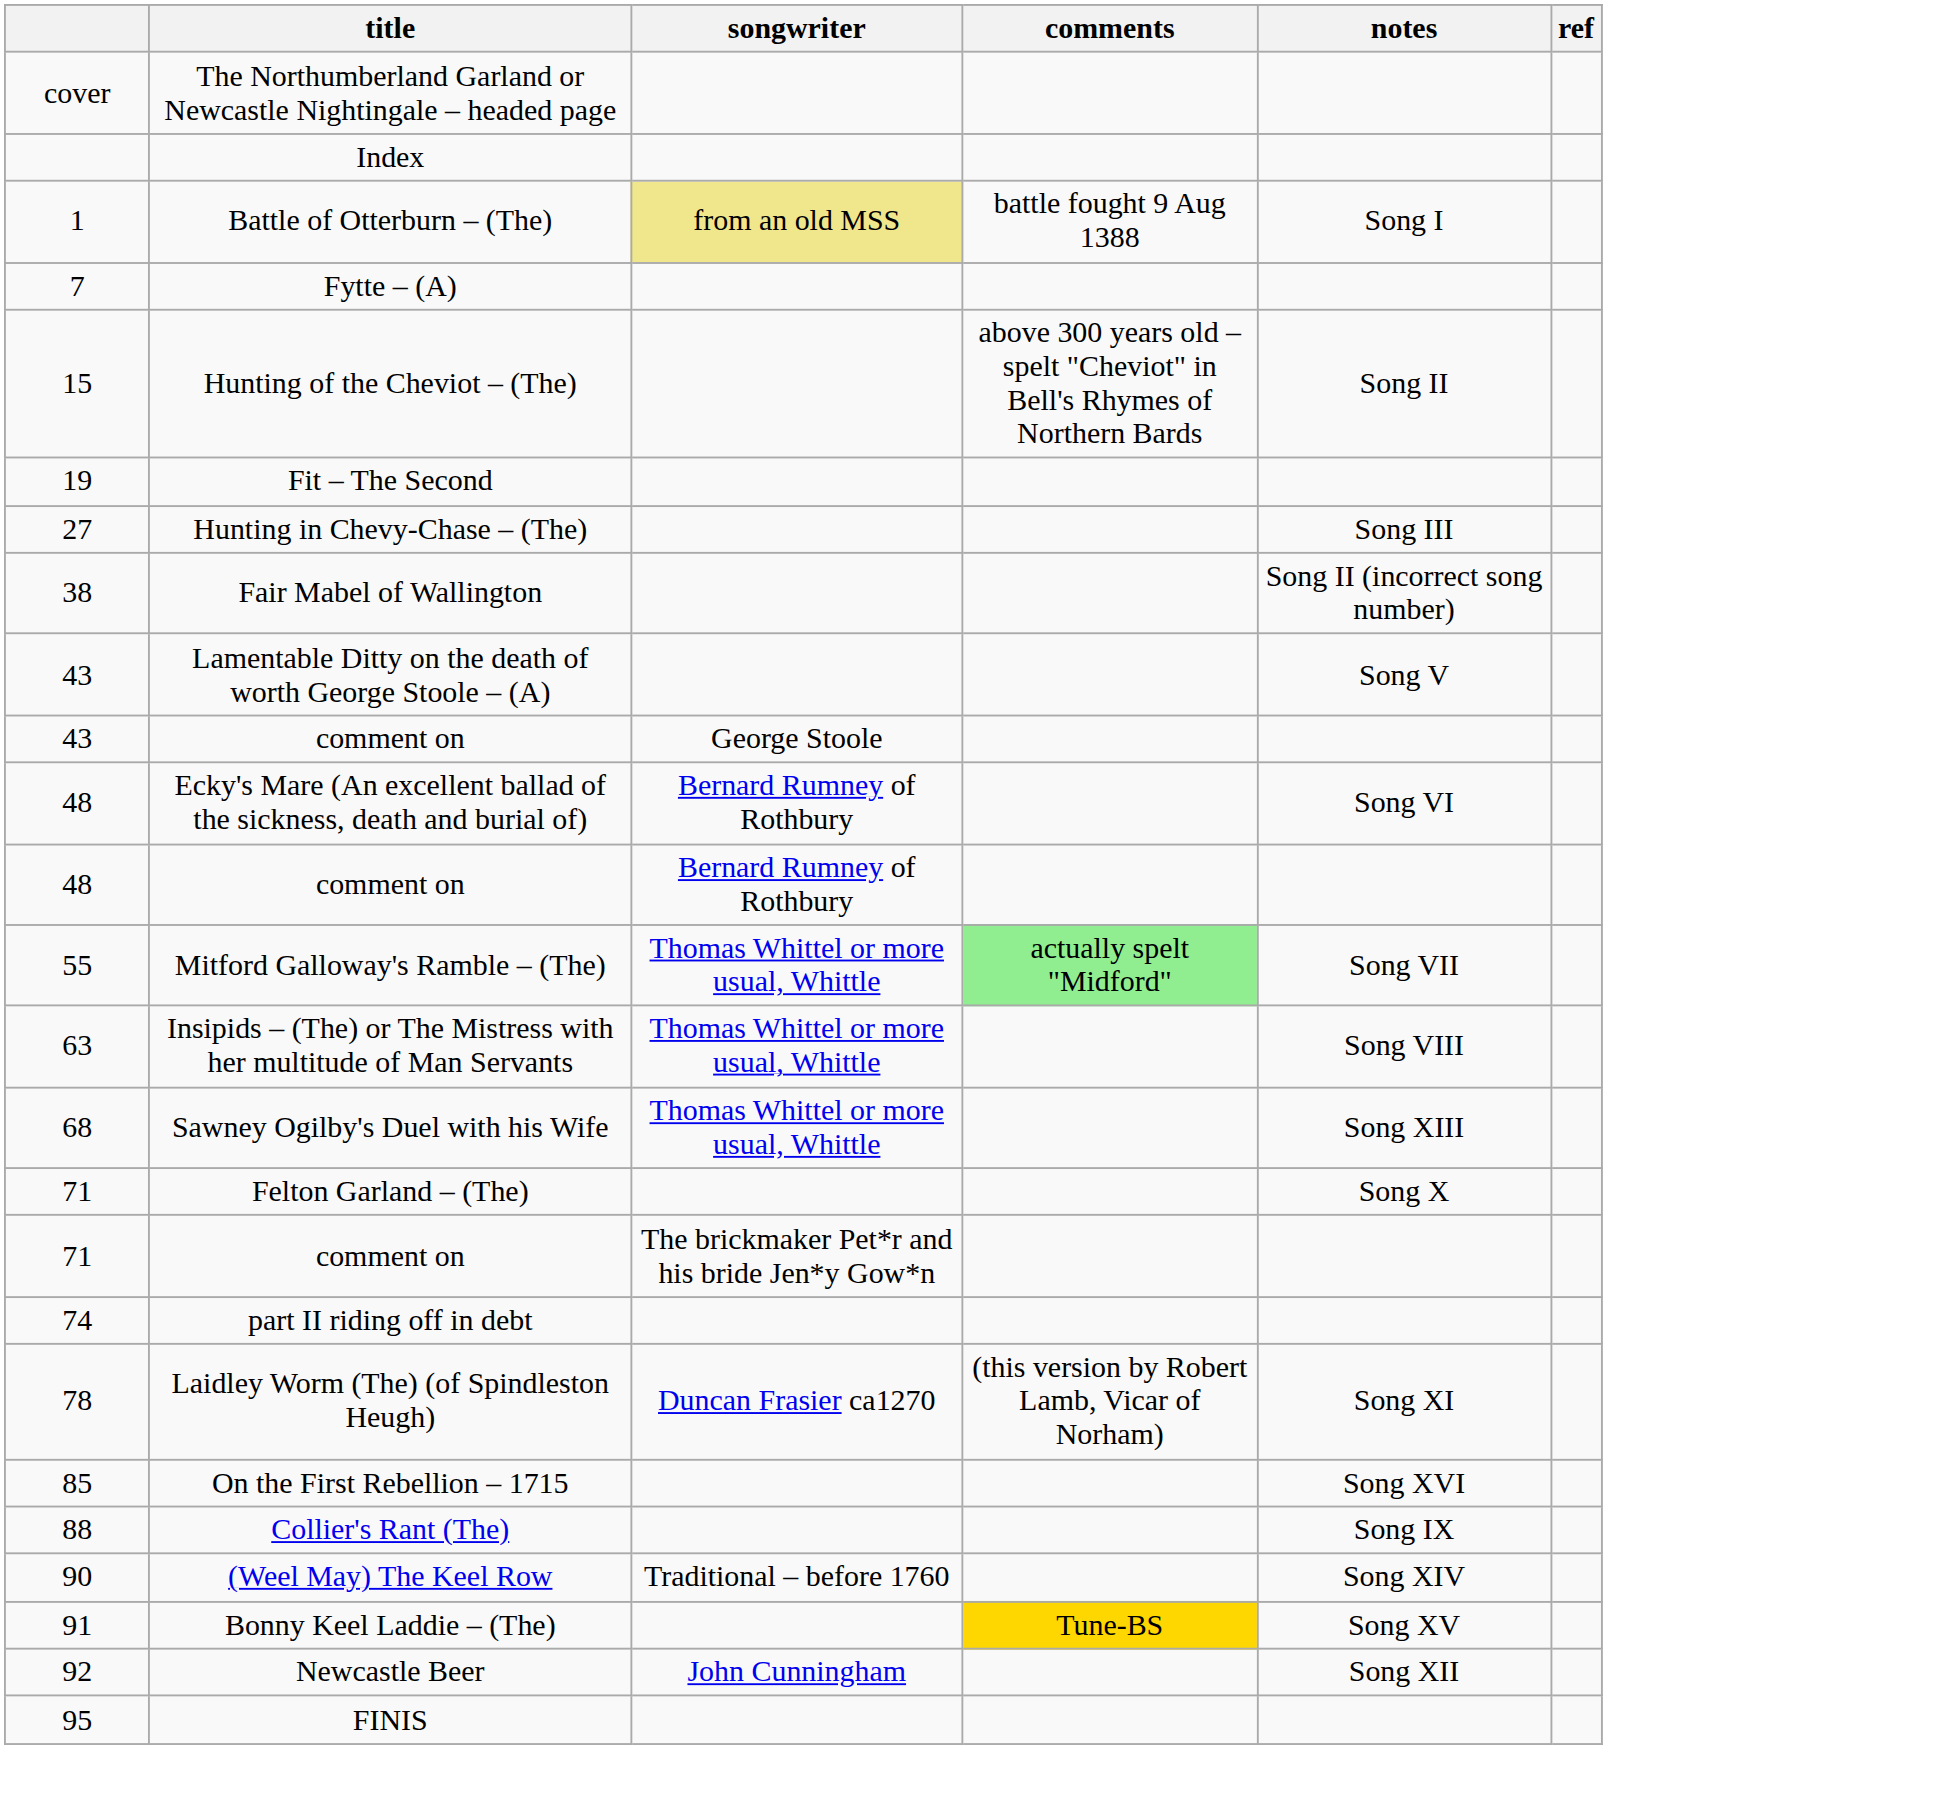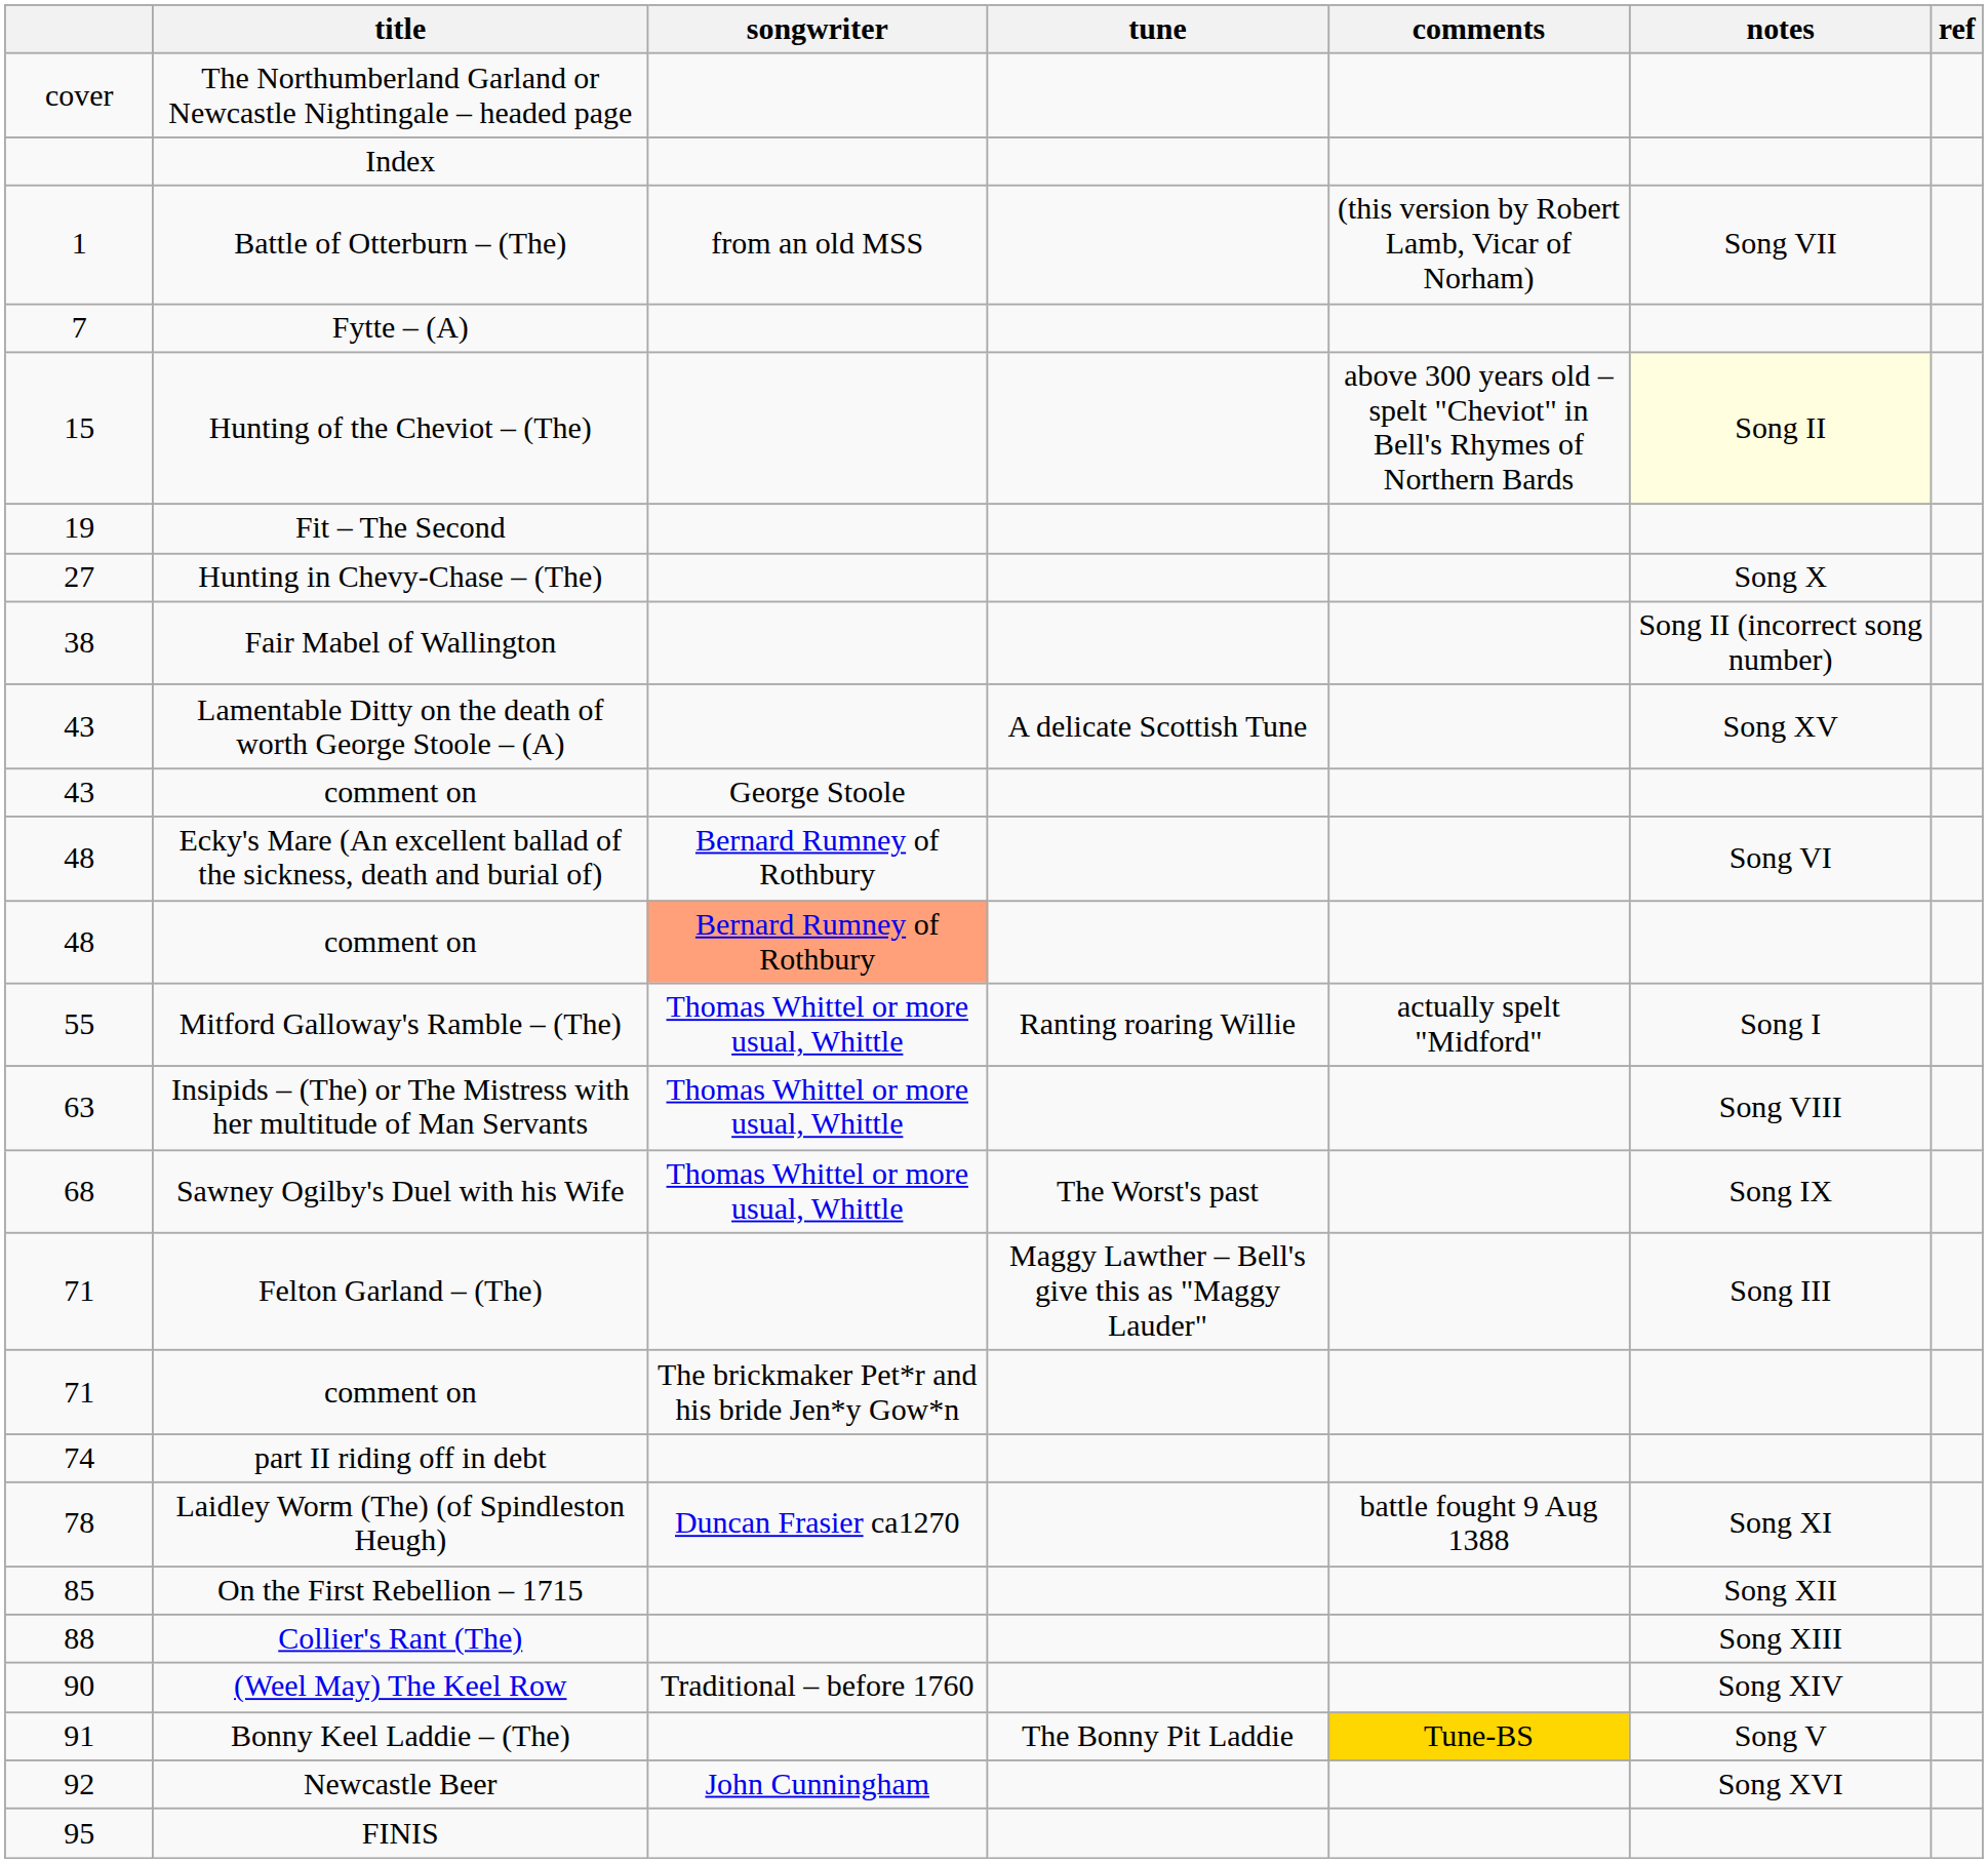+ column: tune | A delicate Scottish Tune | Ranting roaring Willie | The Worst's past | Maggy Lawther – Bell's give this as "Maggy Lauder" | The Bonny Pit Laddie
Battle of Otterburn – (The) | songwriter: khaki background -> no background
Battle of Otterburn – (The) | comments: battle fought 9 Aug 1388 -> (this version by Robert Lamb, Vicar of Norham)
Battle of Otterburn – (The) | notes: Song I -> Song VII
Hunting of the Cheviot – (The) | notes: no background -> lightyellow background
Hunting in Chevy-Chase – (The) | notes: Song III -> Song X
Lamentable Ditty on the death of worth George Stoole – (A) | notes: Song V -> Song XV
48 / comment on | songwriter: no background -> lightsalmon background
Mitford Galloway's Ramble – (The) | comments: lightgreen background -> no background
Mitford Galloway's Ramble – (The) | notes: Song VII -> Song I
Sawney Ogilby's Duel with his Wife | notes: Song XIII -> Song IX
Felton Garland – (The) | notes: Song X -> Song III
Laidley Worm (The) (of Spindleston Heugh) | comments: (this version by Robert Lamb, Vicar of Norham) -> battle fought 9 Aug 1388
On the First Rebellion – 1715 | notes: Song XVI -> Song XII
Collier's Rant (The) | notes: Song IX -> Song XIII
Bonny Keel Laddie – (The) | notes: Song XV -> Song V
Newcastle Beer | notes: Song XII -> Song XVI
